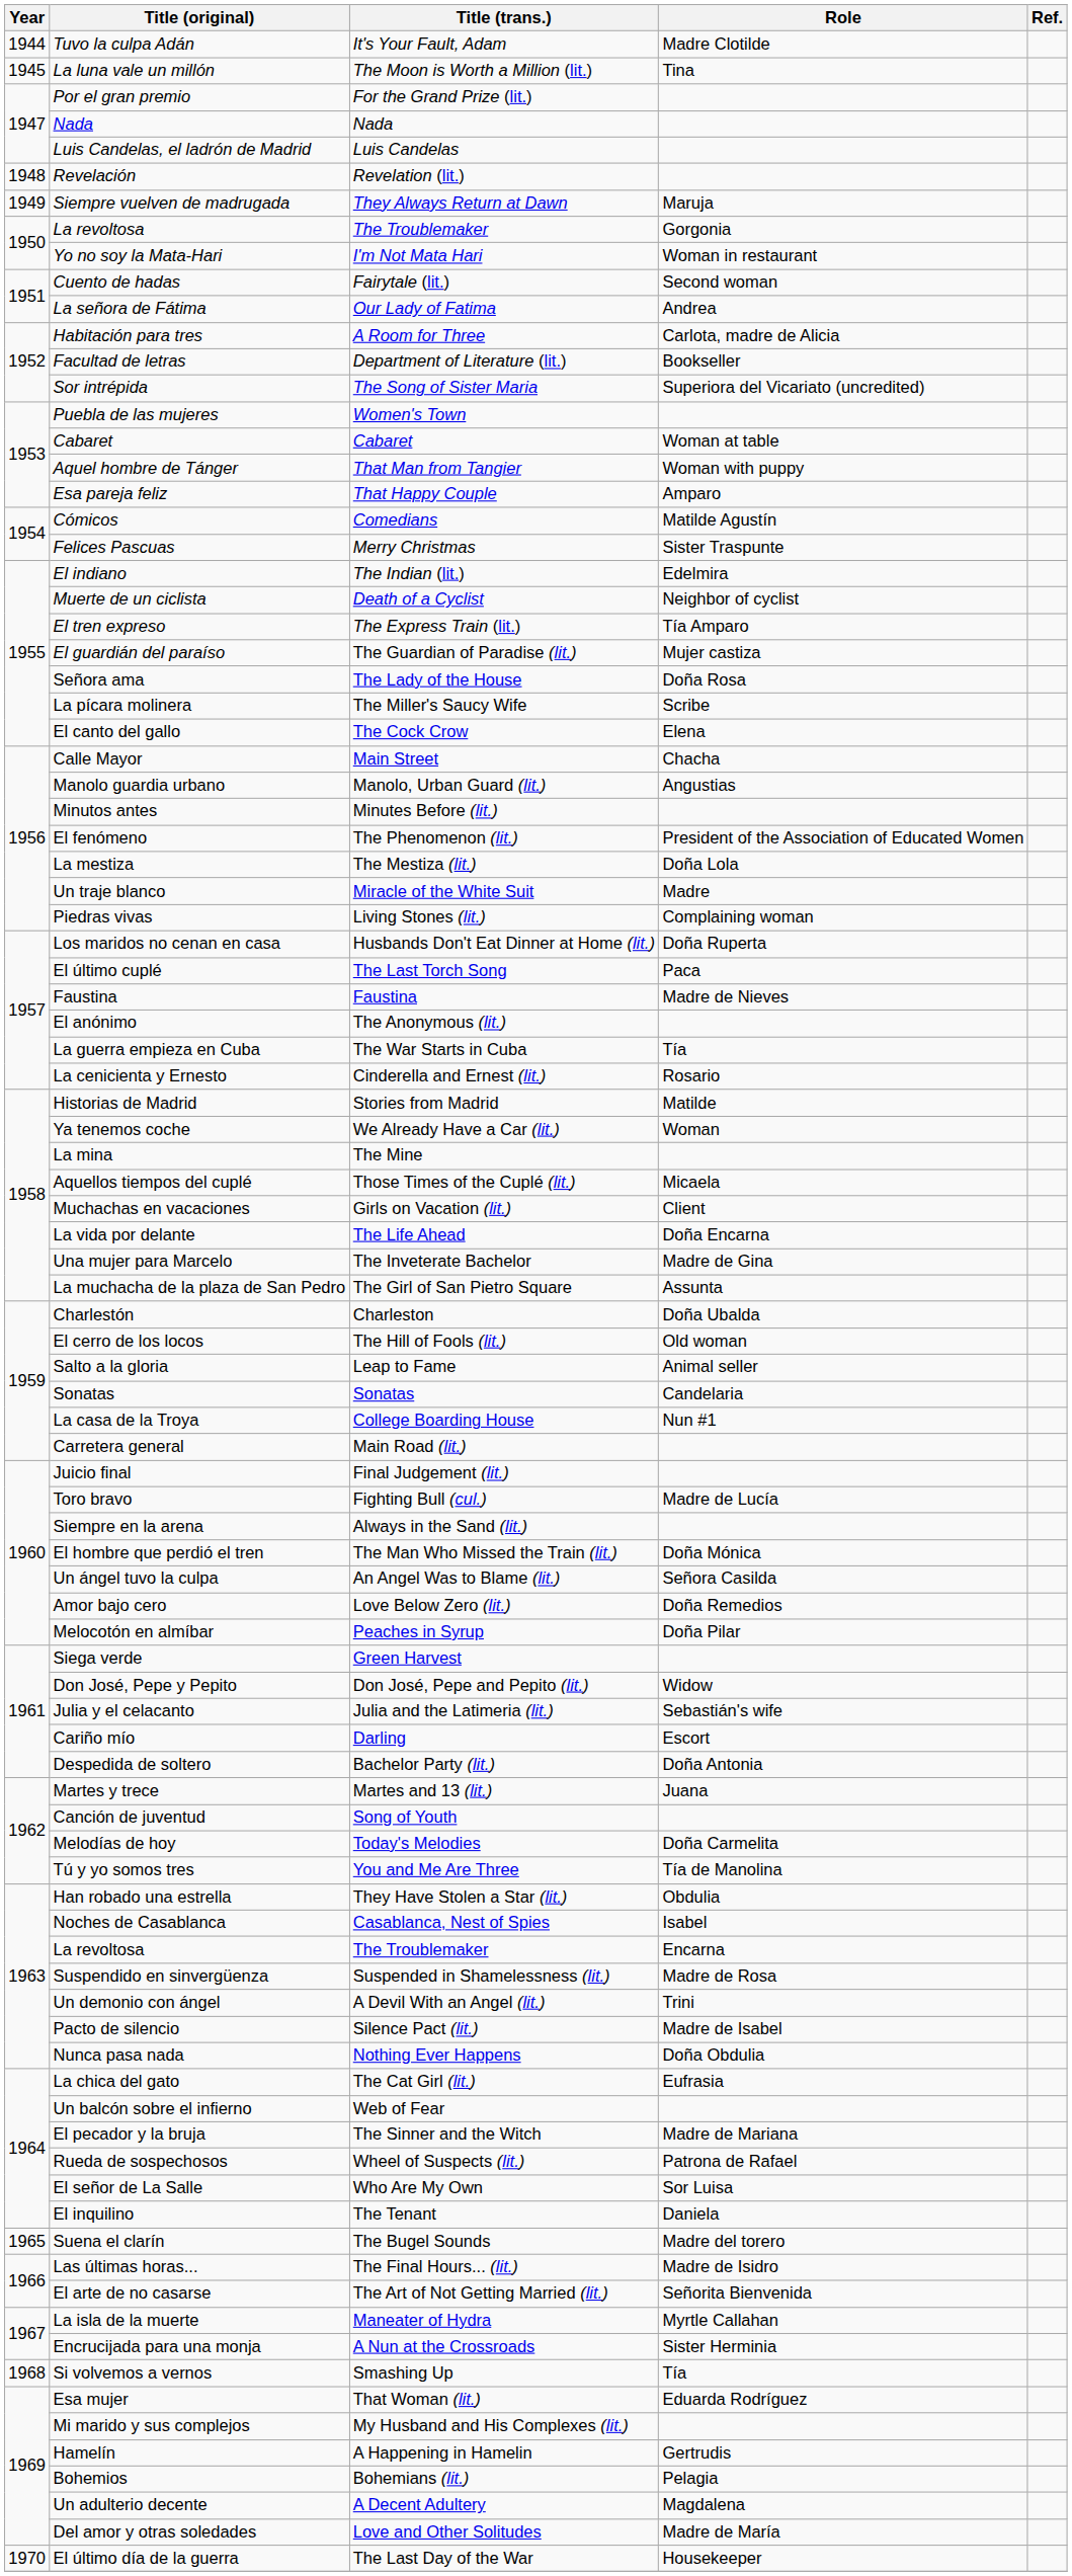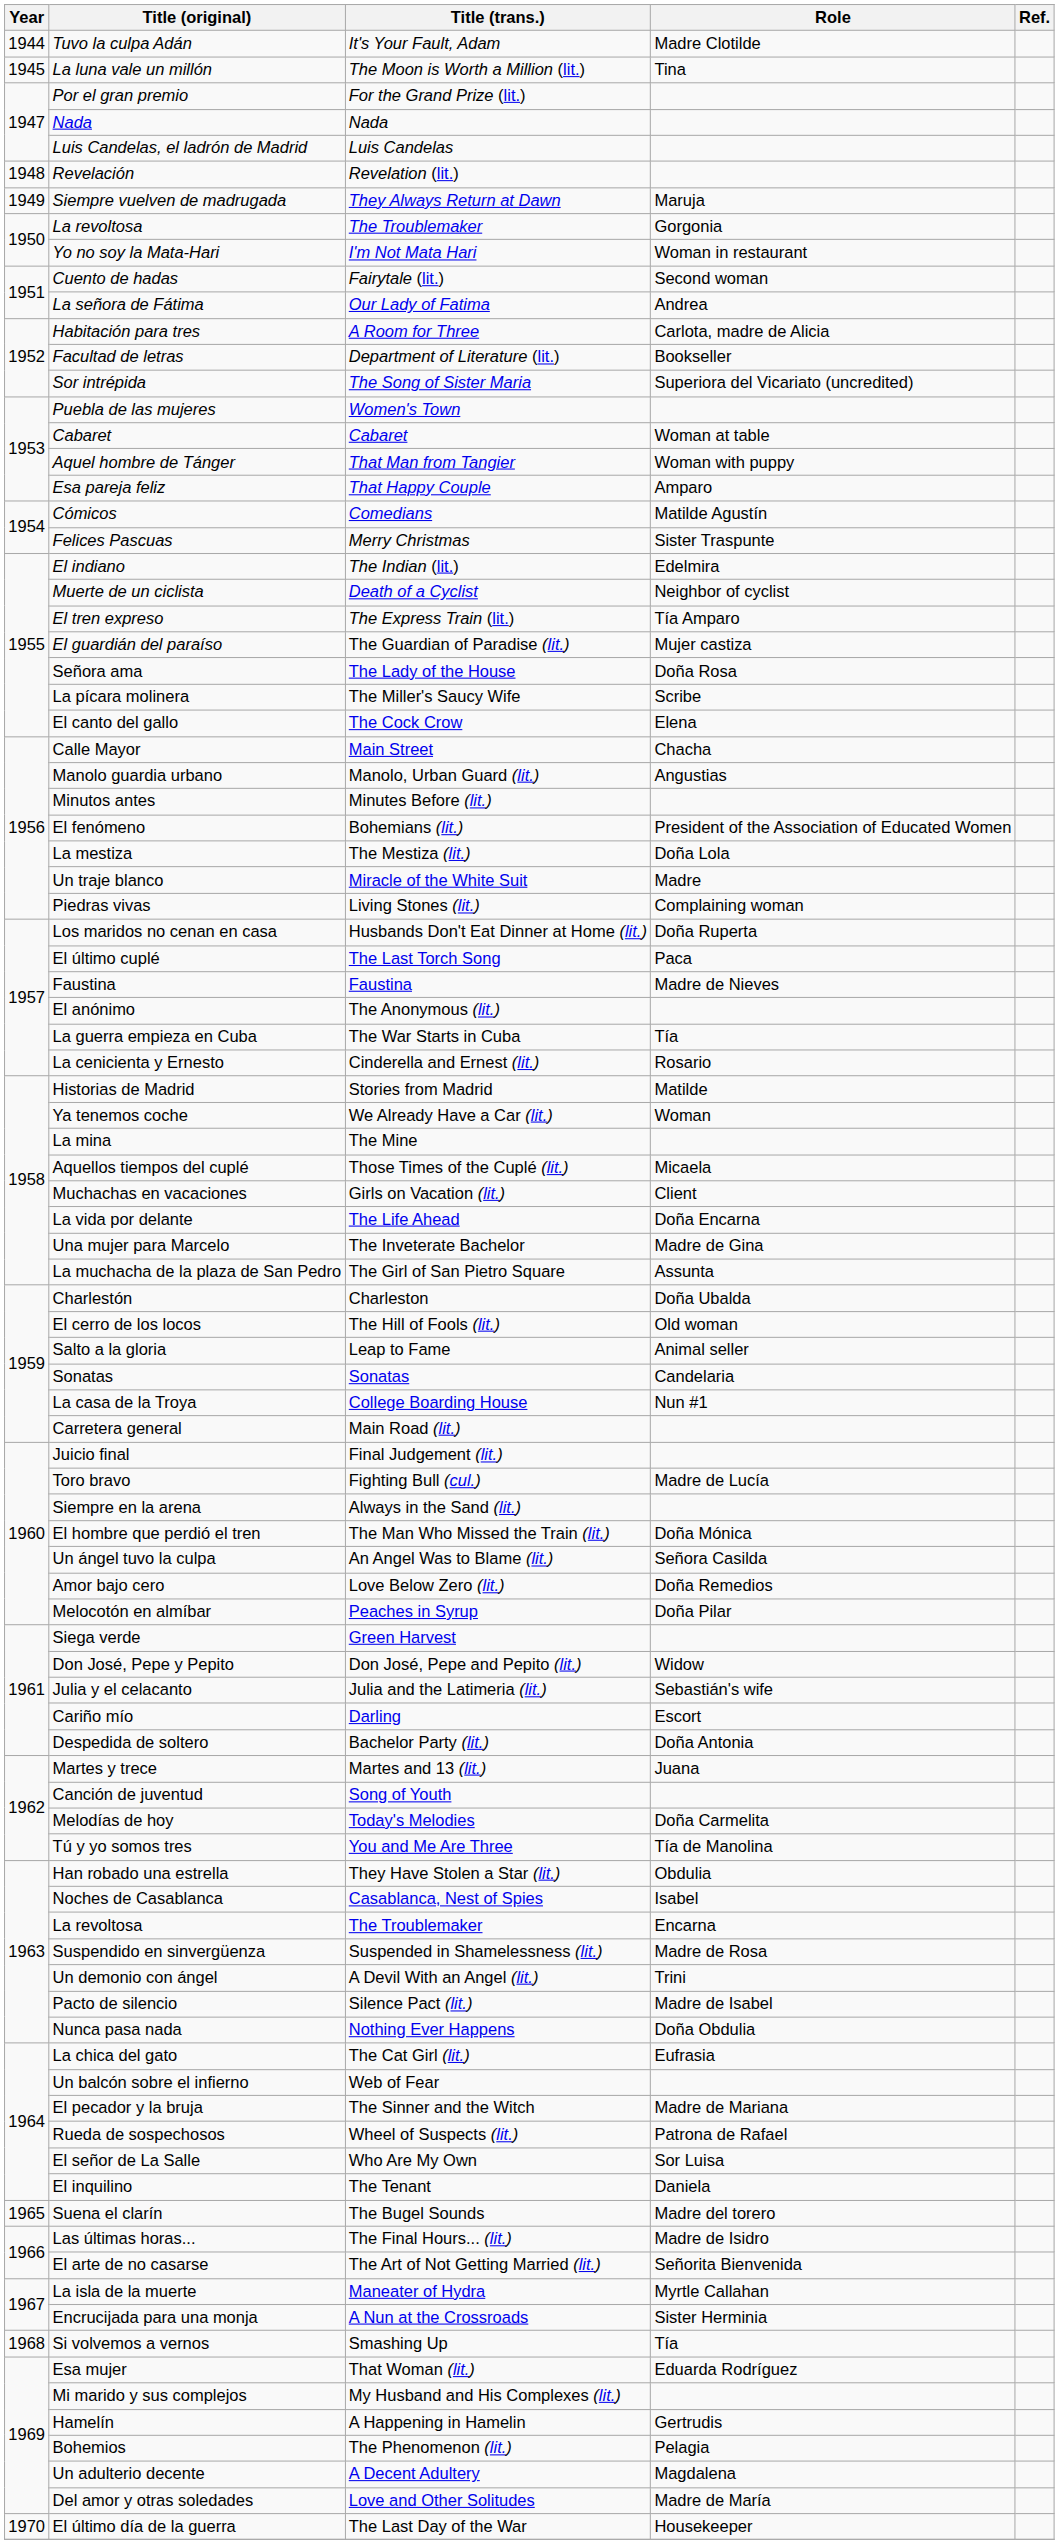El fenómeno | Title (trans.): The Phenomenon (lit.) -> Bohemians (lit.)
Bohemios | Title (trans.): Bohemians (lit.) -> The Phenomenon (lit.)
